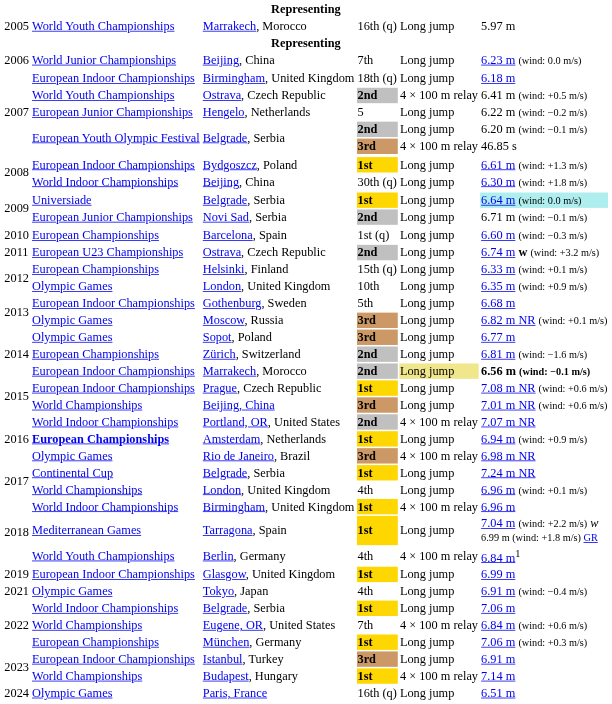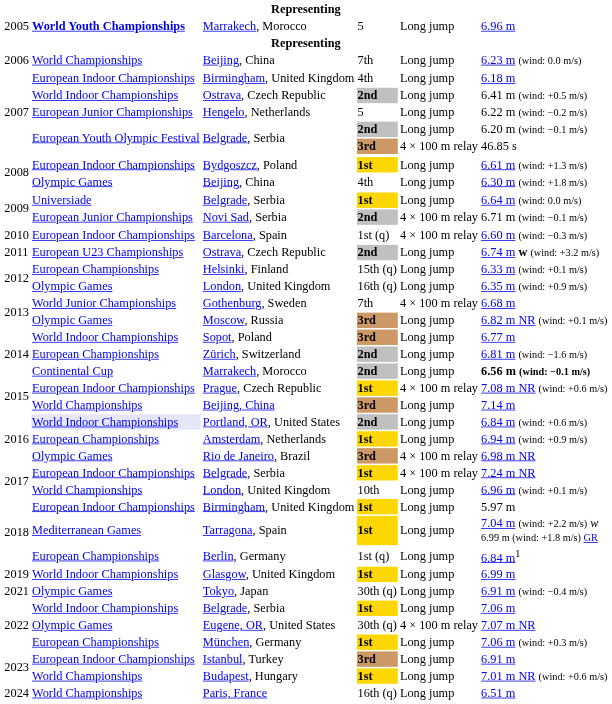2005 / Marrakech, Morocco | column 2: normal -> bold
2005 / Marrakech, Morocco | column 4: 16th (q) -> 5
2005 / Marrakech, Morocco | column 6: 5.97 m -> 6.96 m
2006 / Beijing, China | column 2: World Junior Championships -> World Championships
2007 / Birmingham, United Kingdom | column 4: 18th (q) -> 4th
2007 / Ostrava, Czech Republic | column 2: World Youth Championships -> World Indoor Championships
2007 / Ostrava, Czech Republic | column 5: 4 × 100 m relay -> Long jump
2008 / Beijing, China | column 2: World Indoor Championships -> Olympic Games
2008 / Beijing, China | column 4: 30th (q) -> 4th
2009 / Belgrade, Serbia | column 6: paleturquoise background -> no background
Novi Sad, Serbia | column 5: Long jump -> 4 × 100 m relay
Barcelona, Spain | column 2: European Championships -> European Indoor Championships
Barcelona, Spain | column 5: Long jump -> 4 × 100 m relay
2012 / London, United Kingdom | column 4: 10th -> 16th (q)
Gothenburg, Sweden | column 2: European Indoor Championships -> World Junior Championships
Gothenburg, Sweden | column 4: 5th -> 7th
Gothenburg, Sweden | column 5: Long jump -> 4 × 100 m relay
Sopot, Poland | column 2: Olympic Games -> World Indoor Championships
2014 / Marrakech, Morocco | column 2: European Indoor Championships -> Continental Cup
2014 / Marrakech, Morocco | column 5: khaki background -> no background
Prague, Czech Republic | column 5: Long jump -> 4 × 100 m relay
2015 / Beijing, China | column 6: 7.01 m NR (wind: +0.6 m/s) -> 7.14 m
Portland, OR, United States | column 2: no background -> lavender background
Portland, OR, United States | column 5: 4 × 100 m relay -> Long jump
Portland, OR, United States | column 6: 7.07 m NR -> 6.84 m (wind: +0.6 m/s)
Amsterdam, Netherlands | column 2: bold -> normal
2017 / Belgrade, Serbia | column 2: Continental Cup -> European Indoor Championships
2017 / Belgrade, Serbia | column 5: Long jump -> 4 × 100 m relay
2017 / London, United Kingdom | column 4: 4th -> 10th
2018 / Birmingham, United Kingdom | column 2: World Indoor Championships -> European Indoor Championships
2018 / Birmingham, United Kingdom | column 5: 4 × 100 m relay -> Long jump
2018 / Birmingham, United Kingdom | column 6: 6.96 m -> 5.97 m
Berlin, Germany | column 2: World Youth Championships -> European Championships
Berlin, Germany | column 4: 4th -> 1st (q)
Berlin, Germany | column 5: 4 × 100 m relay -> Long jump
Glasgow, United Kingdom | column 2: European Indoor Championships -> World Indoor Championships
Tokyo, Japan | column 4: 4th -> 30th (q)
Eugene, OR, United States | column 2: World Championships -> Olympic Games
Eugene, OR, United States | column 4: 7th -> 30th (q)
Eugene, OR, United States | column 6: 6.84 m (wind: +0.6 m/s) -> 7.07 m NR
Budapest, Hungary | column 5: 4 × 100 m relay -> Long jump
Budapest, Hungary | column 6: 7.14 m -> 7.01 m NR (wind: +0.6 m/s)
Paris, France | column 2: Olympic Games -> World Championships
